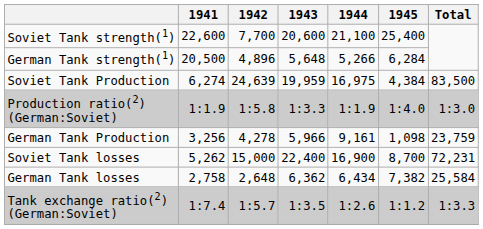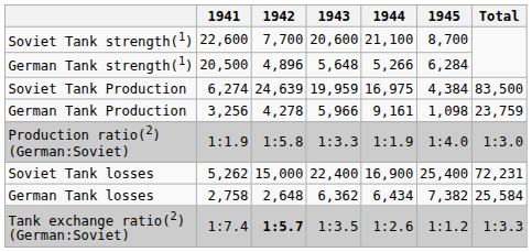Soviet Tank strength(1) | 1945: 25,400 -> 8,700
rows swapped: German Tank Production <-> Production ratio(2) (German:Soviet)
Soviet Tank losses | 1945: 8,700 -> 25,400
Tank exchange ratio(2) (German:Soviet) | 1942: normal -> bold
